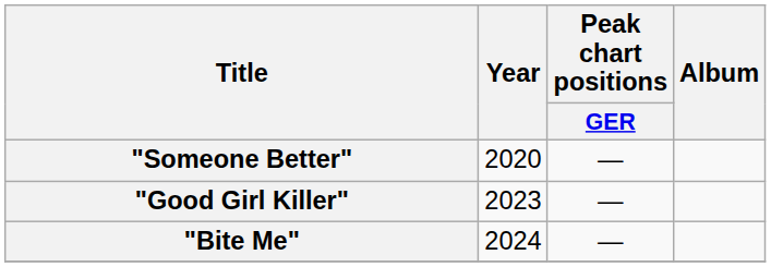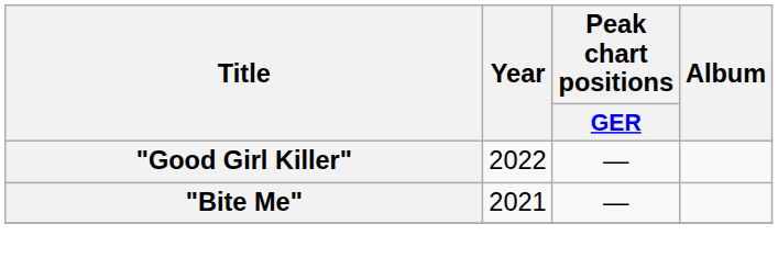- row: "Someone Better" | 2020 | —
"Good Girl Killer" | Year: 2023 -> 2022
"Bite Me" | Year: 2024 -> 2021
